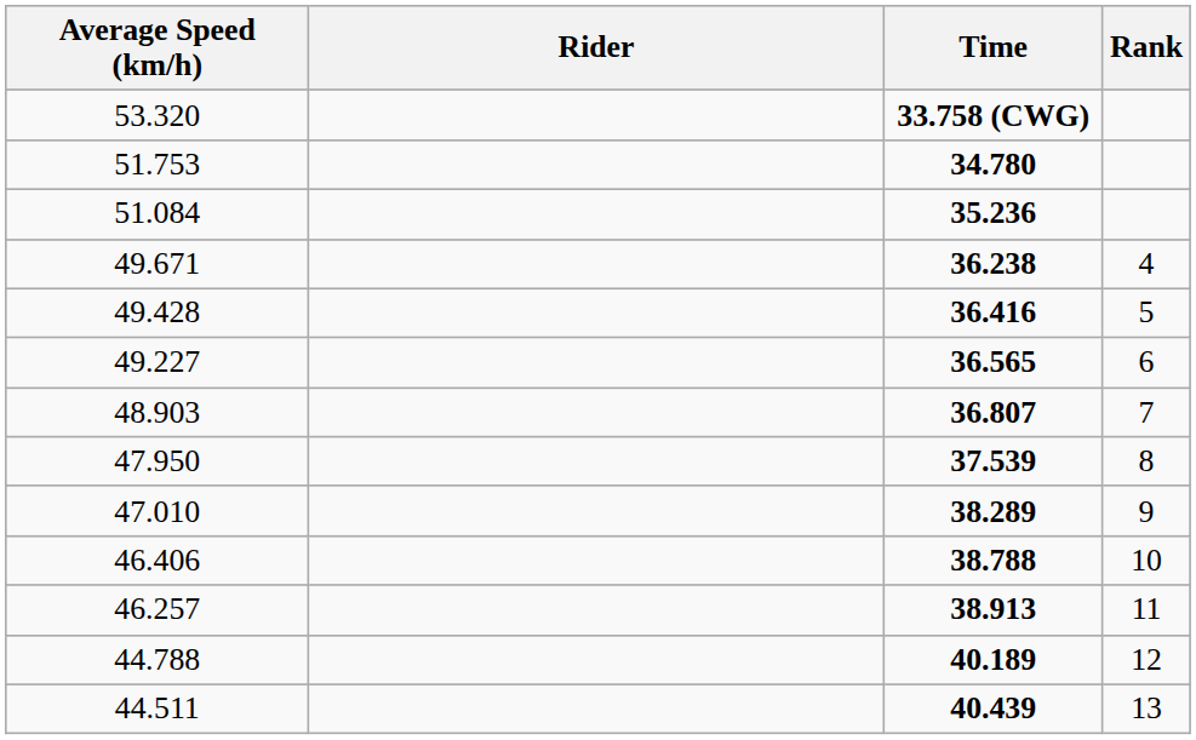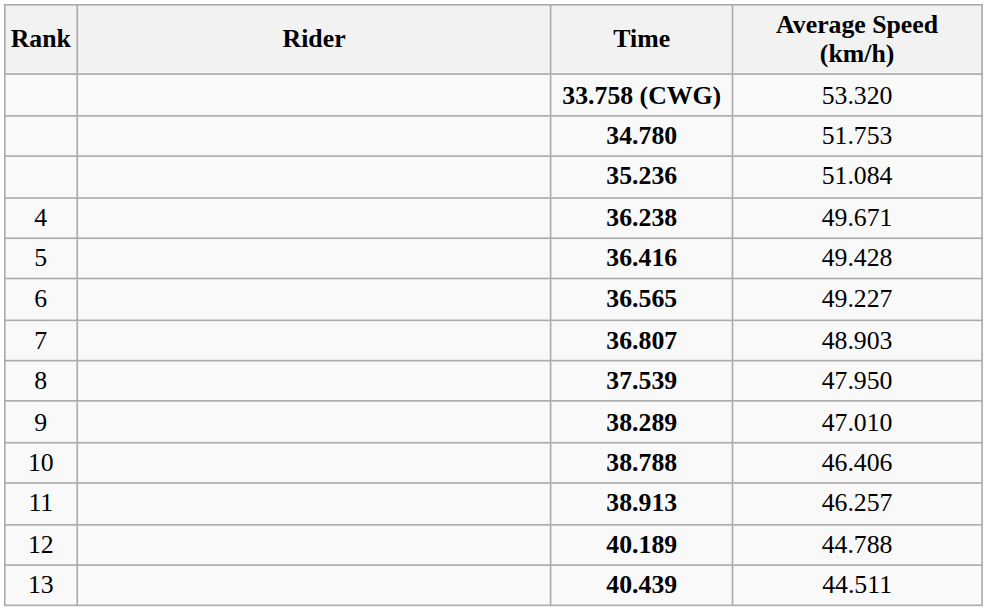columns swapped: Rank <-> Average Speed (km/h)
